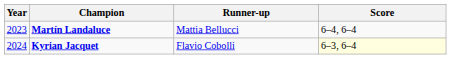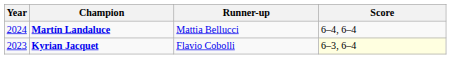Martín Landaluce | Year: 2023 -> 2024
Kyrian Jacquet | Year: 2024 -> 2023
